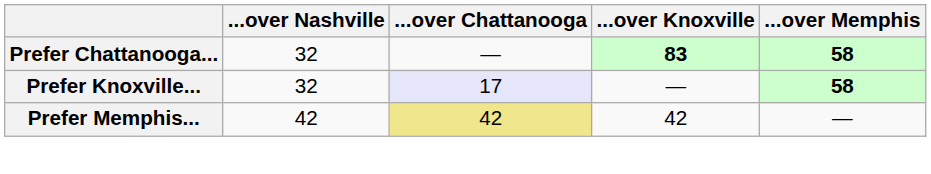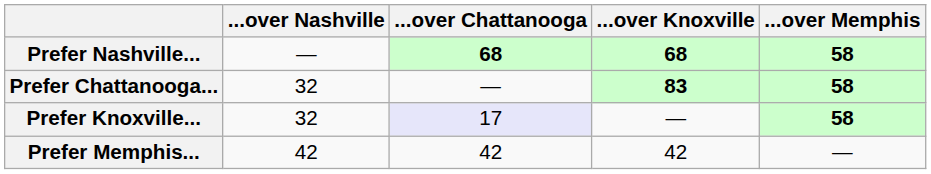+ row: Prefer Nashville... | — | 68 | 68 | 58
Prefer Memphis... | ...over Chattanooga: khaki background -> no background
